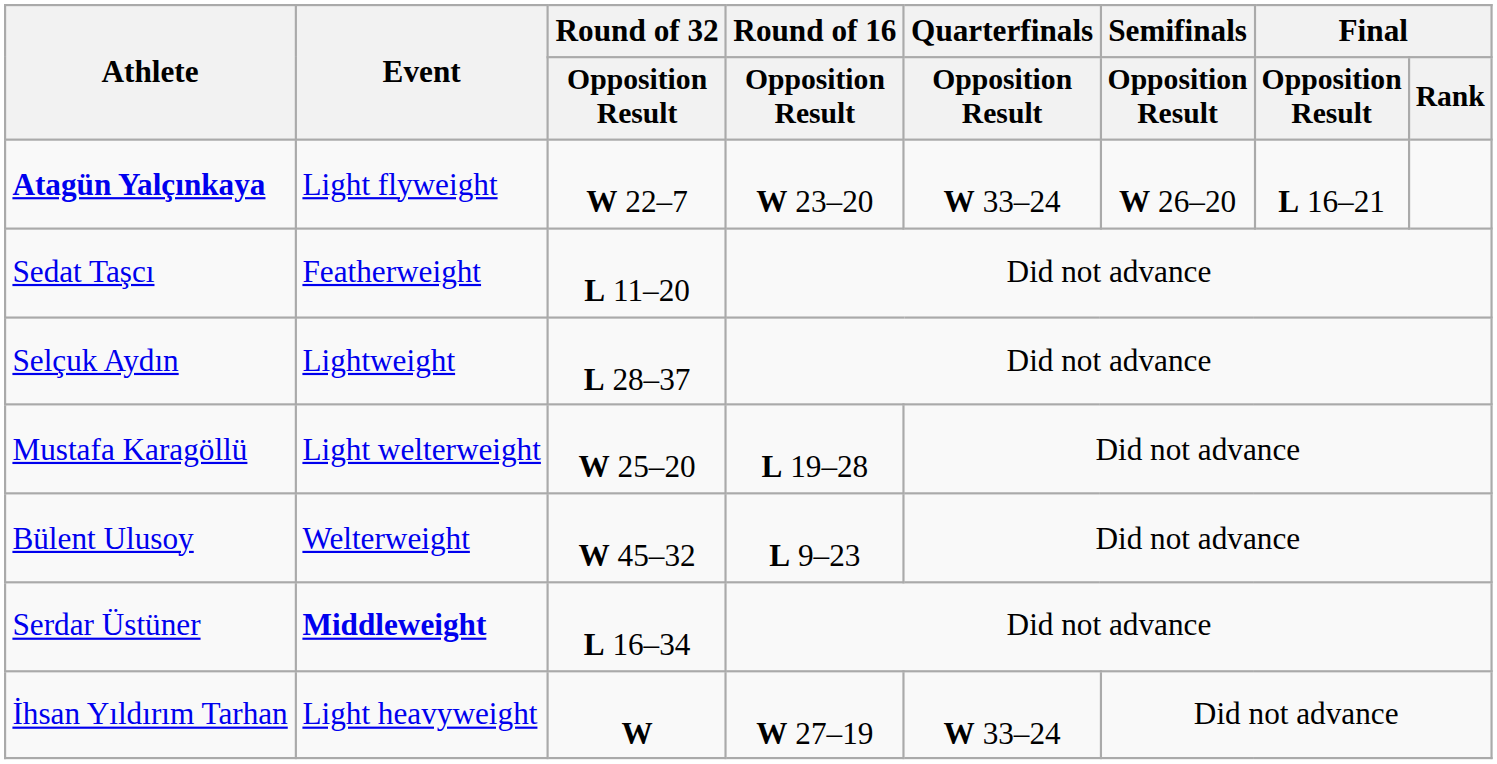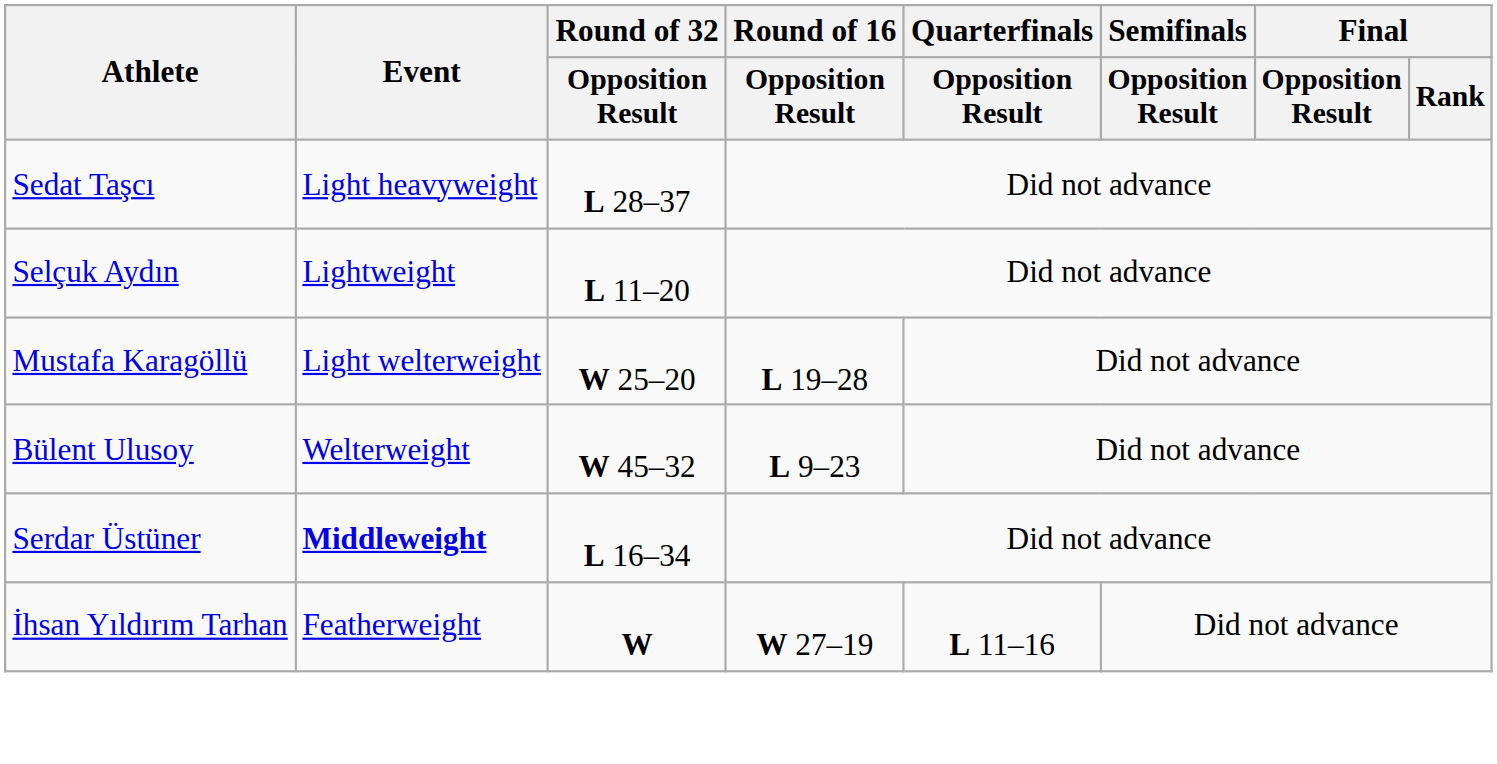- row: Atagün Yalçınkaya | Light flyweight | W 22–7 | W 23–20 | W 33–24 | W 26–20 | L 16–21
Sedat Taşcı | Event: Featherweight -> Light heavyweight
Sedat Taşcı | Round of 32 / Opposition Result: L 11–20 -> L 28–37
Selçuk Aydın | Round of 32 / Opposition Result: L 28–37 -> L 11–20
İhsan Yıldırım Tarhan | Event: Light heavyweight -> Featherweight
İhsan Yıldırım Tarhan | Quarterfinals / Opposition Result: W 33–24 -> L 11–16
